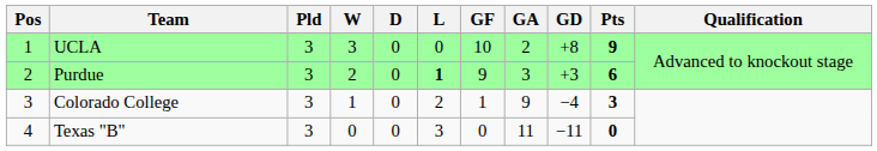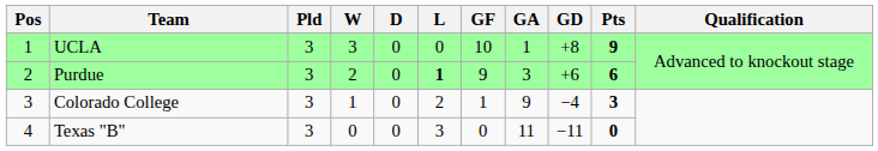UCLA | GA: 2 -> 1
Purdue | GD: +3 -> +6
